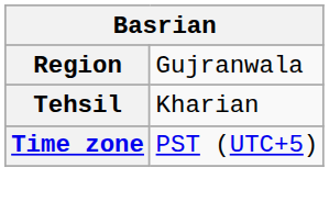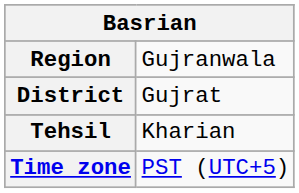+ row: District | Gujrat
